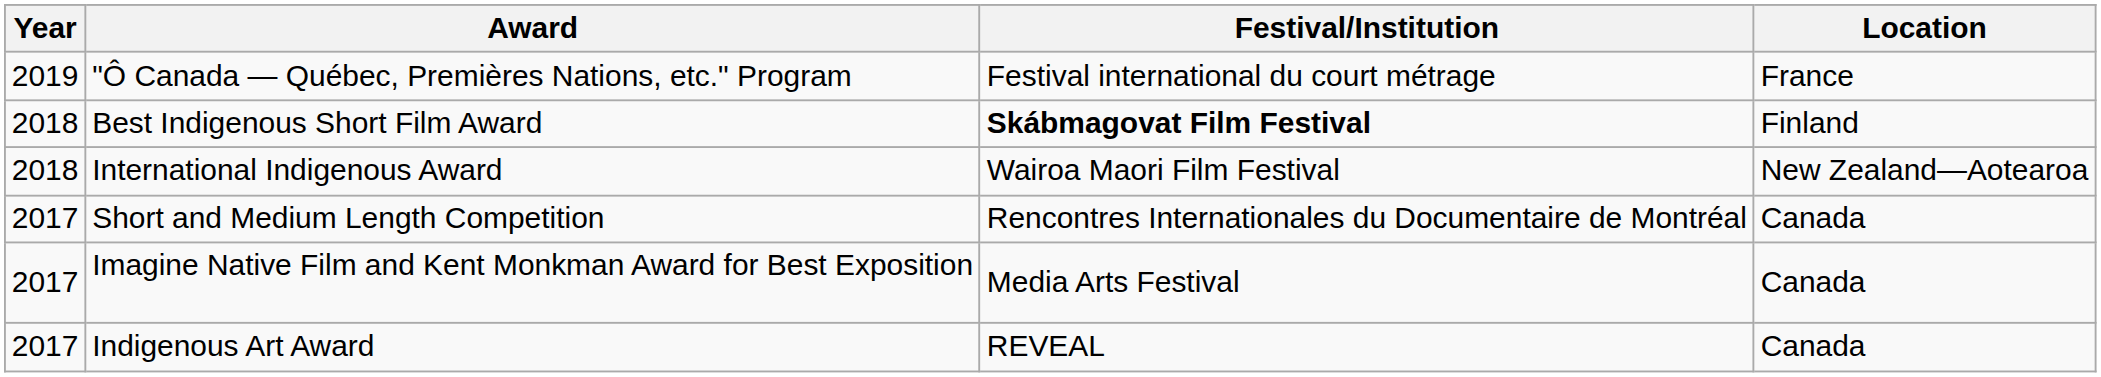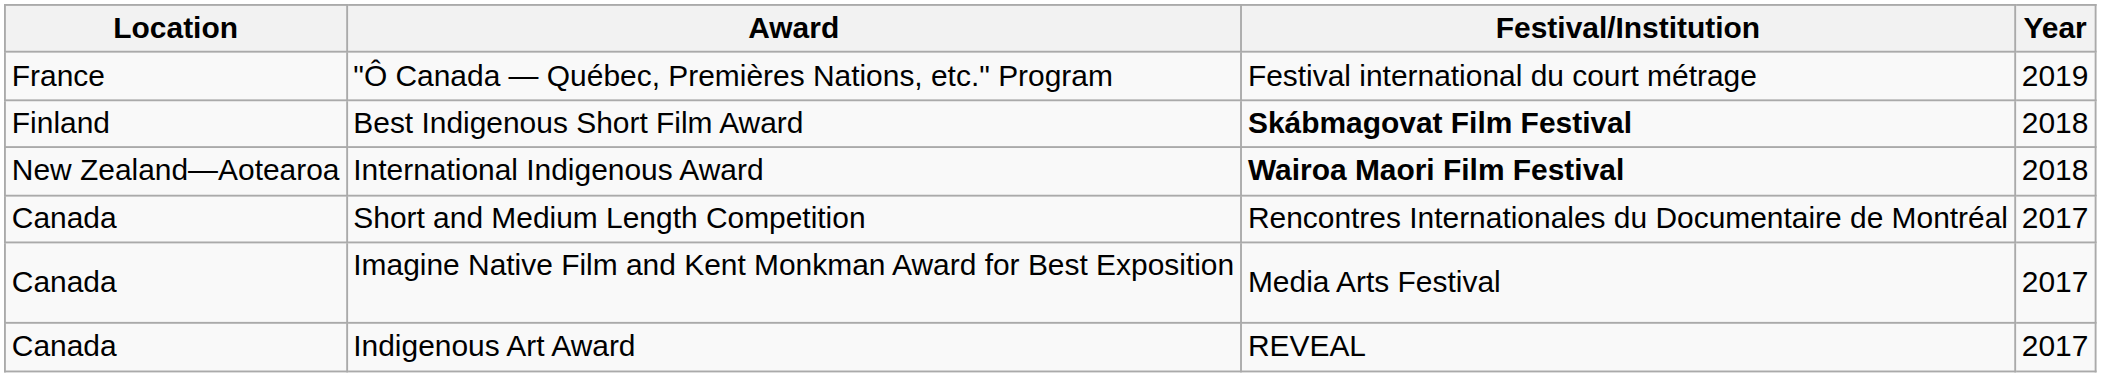columns swapped: Year <-> Location
International Indigenous Award | Festival/Institution: normal -> bold
